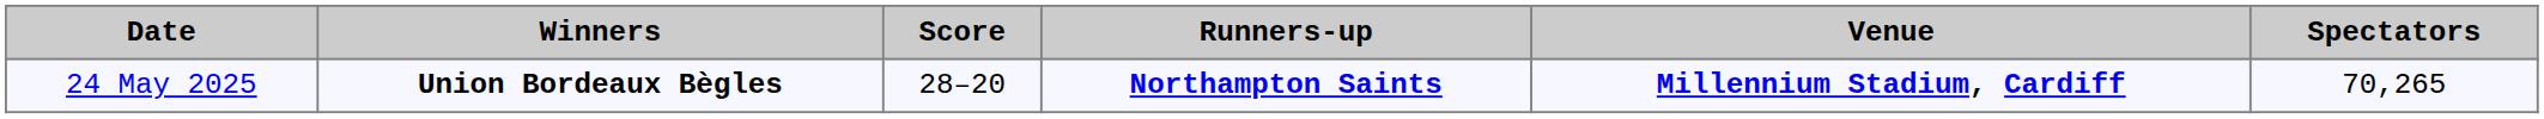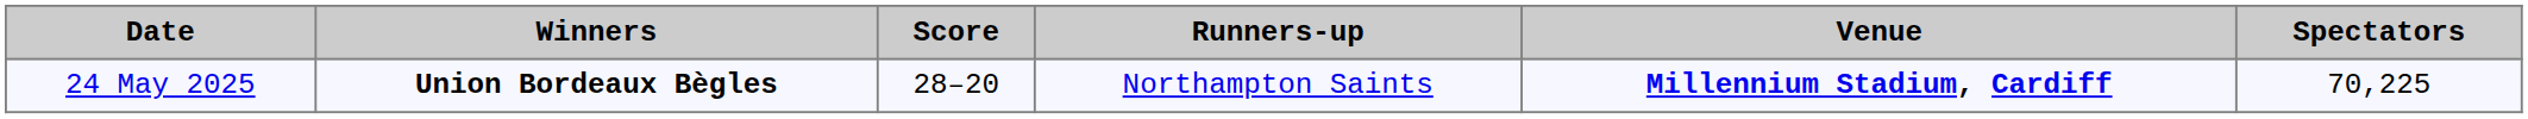24 May 2025 | Runners-up: bold -> normal
24 May 2025 | Spectators: 70,265 -> 70,225
